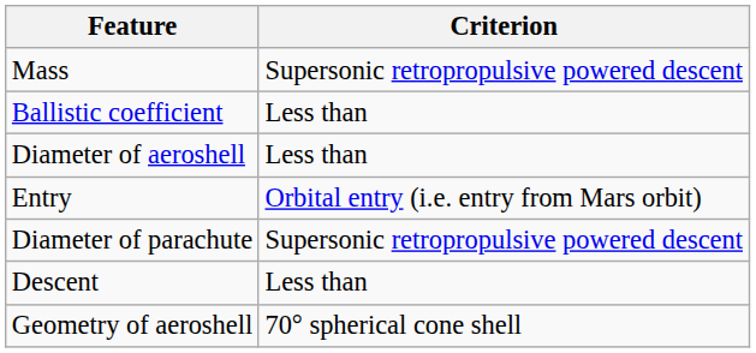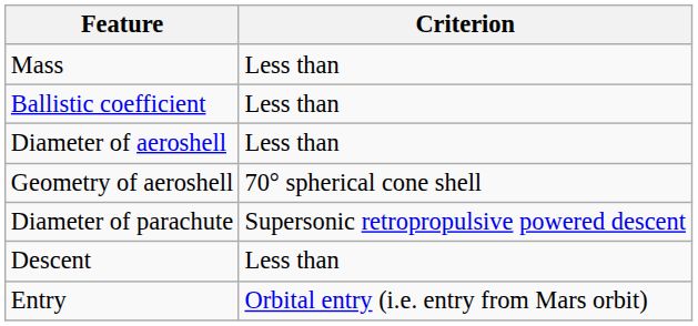Mass | Criterion: Supersonic retropropulsive powered descent -> Less than
rows swapped: Geometry of aeroshell <-> Entry
